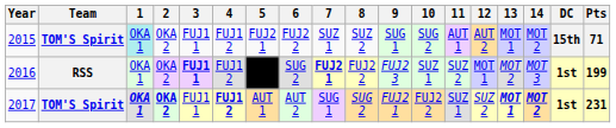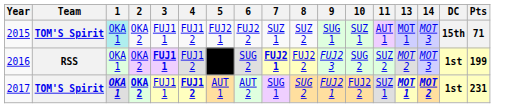- column: 12 | AUT 2 | MOT 1 | SUZ 2
2015 | 10: SUG 2 -> SUZ 1
2015 | 14: MOT 2 -> MOT 3
2016 | 10: SUZ 1 -> SUG 2
